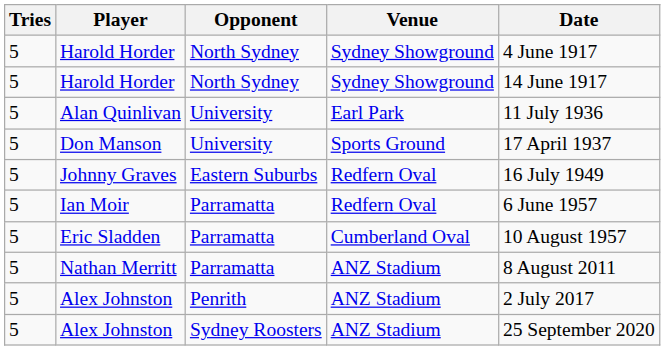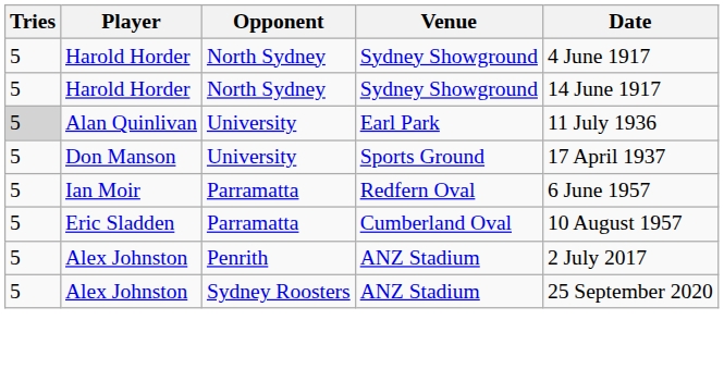Alan Quinlivan | Tries: no background -> lightgrey background
- row: 5 | Johnny Graves | Eastern Suburbs | Redfern Oval | 16 July 1949
- row: 5 | Nathan Merritt | Parramatta | ANZ Stadium | 8 August 2011
